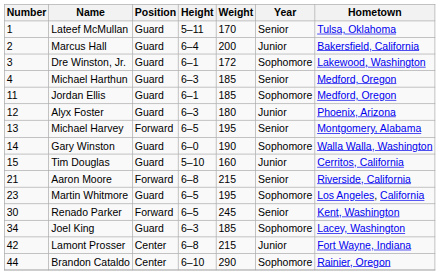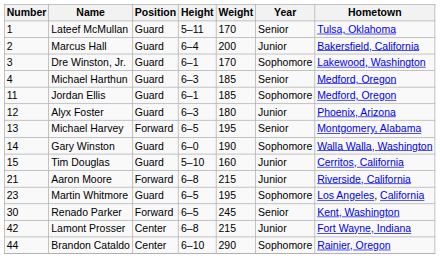Dre Winston, Jr. | Weight: 172 -> 170
Aaron Moore | Year: Senior -> Junior
- row: 34 | Joel King | Guard | 6–3 | 185 | Sophomore | Lacey, Washington
